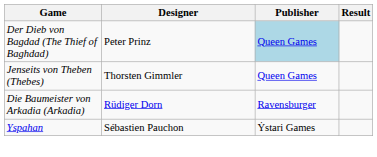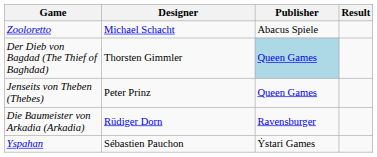+ row: Zooloretto | Michael Schacht | Abacus Spiele
Der Dieb von Bagdad (The Thief of Baghdad) | Designer: Peter Prinz -> Thorsten Gimmler
Jenseits von Theben (Thebes) | Designer: Thorsten Gimmler -> Peter Prinz
